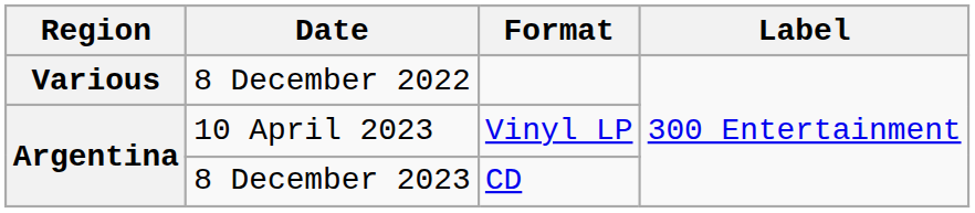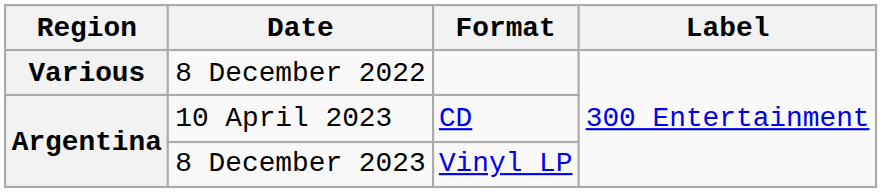10 April 2023 | Format: Vinyl LP -> CD
8 December 2023 | Format: CD -> Vinyl LP
